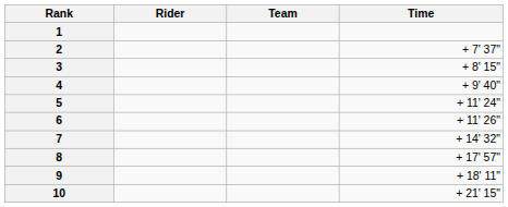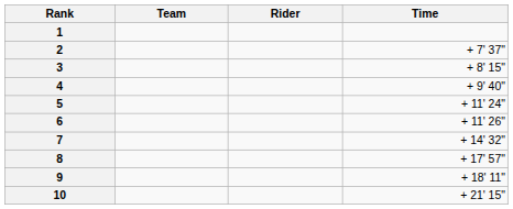columns swapped: Rider <-> Team
